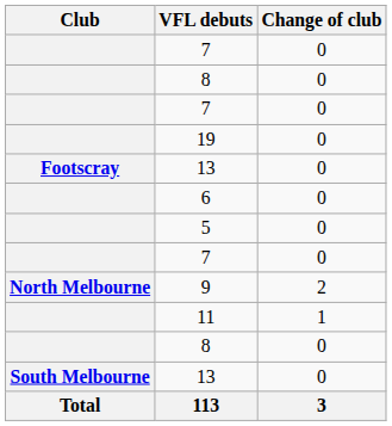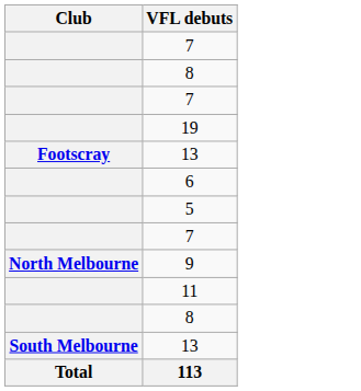- column: Change of club | 0 | 0 | 0 | 0 | 0 | 0 | 0 | 0 | 2 | 1 | 0 | 0 | 3
